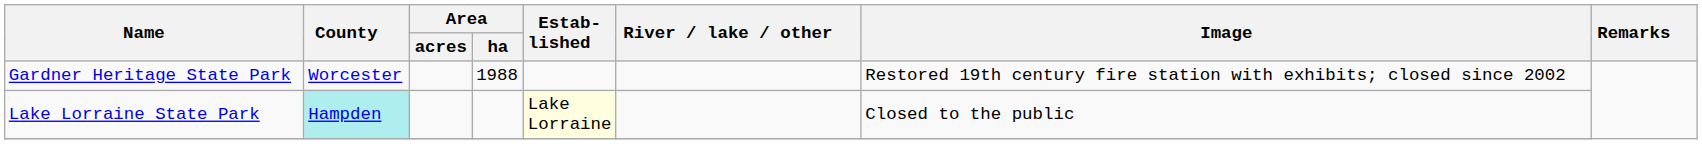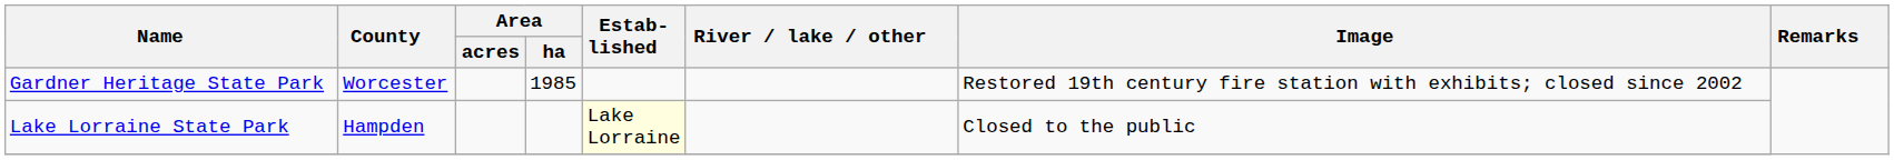Gardner Heritage State Park | Area / ha: 1988 -> 1985
Lake Lorraine State Park | County: paleturquoise background -> no background
